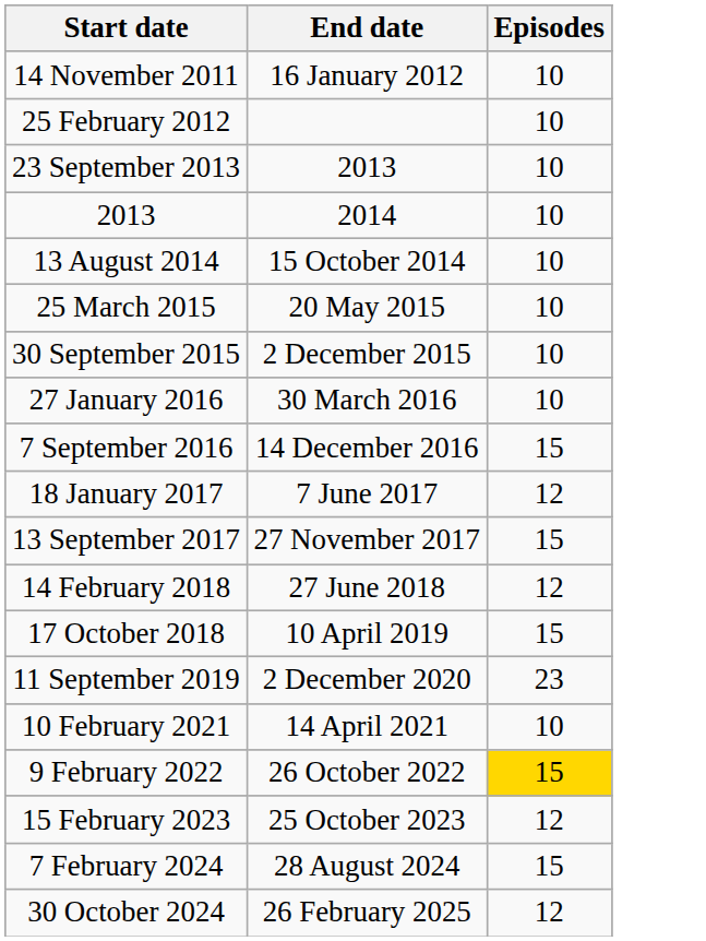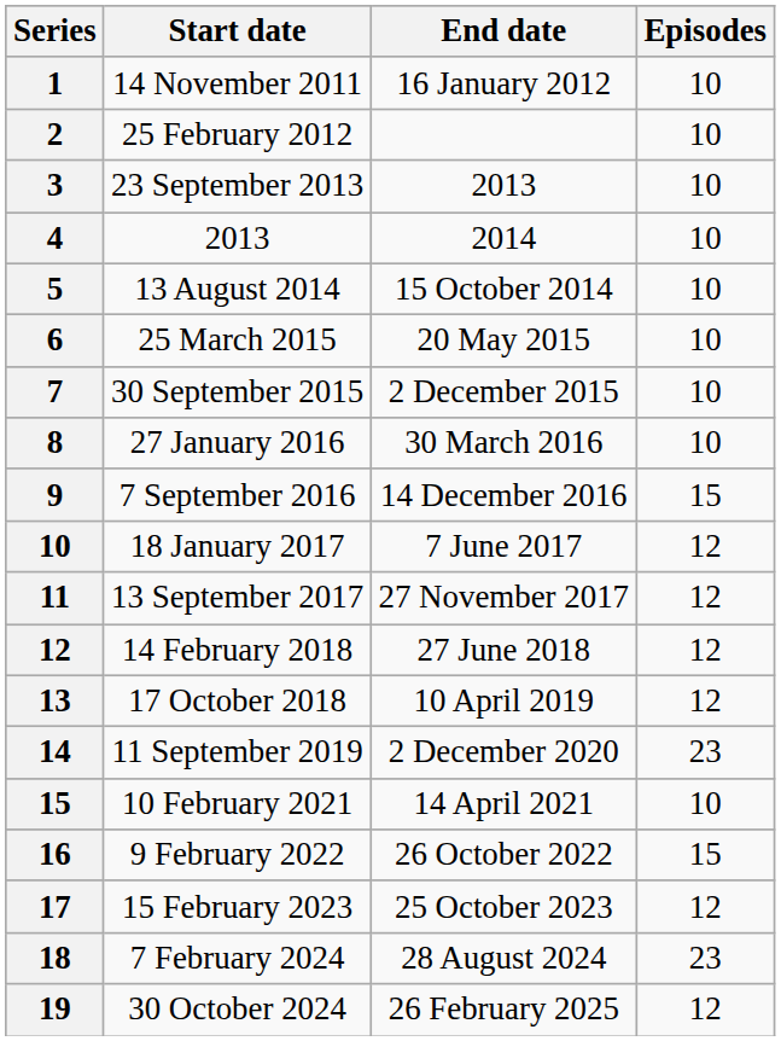+ column: Series | 1 | 2 | 3 | 4 | 5 | 6 | 7 | 8 | 9 | 10 | 11 | 12 | 13 | 14 | 15 | 16 | 17 | 18 | 19
13 September 2017 | Episodes: 15 -> 12
17 October 2018 | Episodes: 15 -> 12
9 February 2022 | Episodes: gold background -> no background
7 February 2024 | Episodes: 15 -> 23
